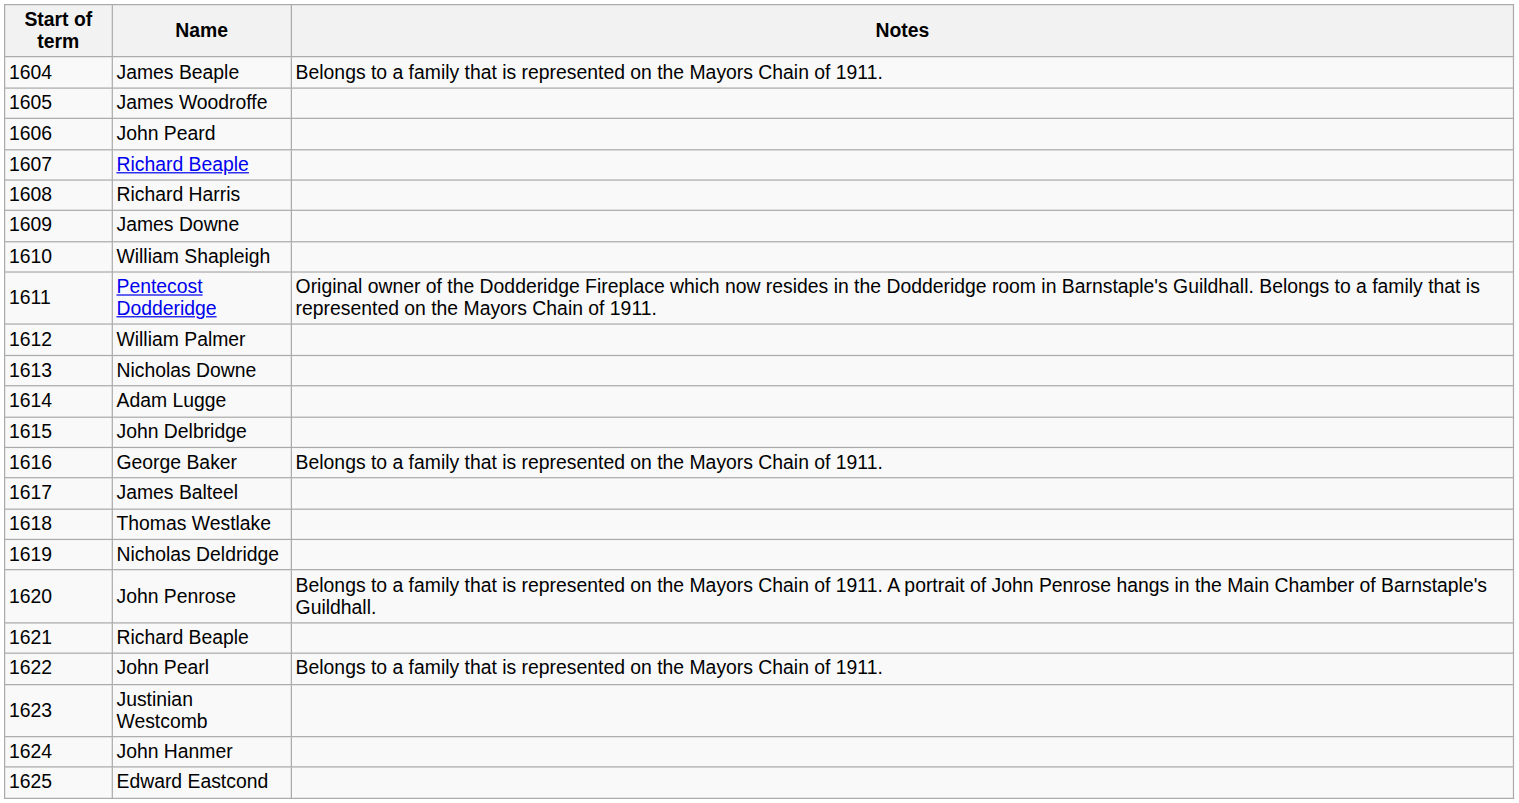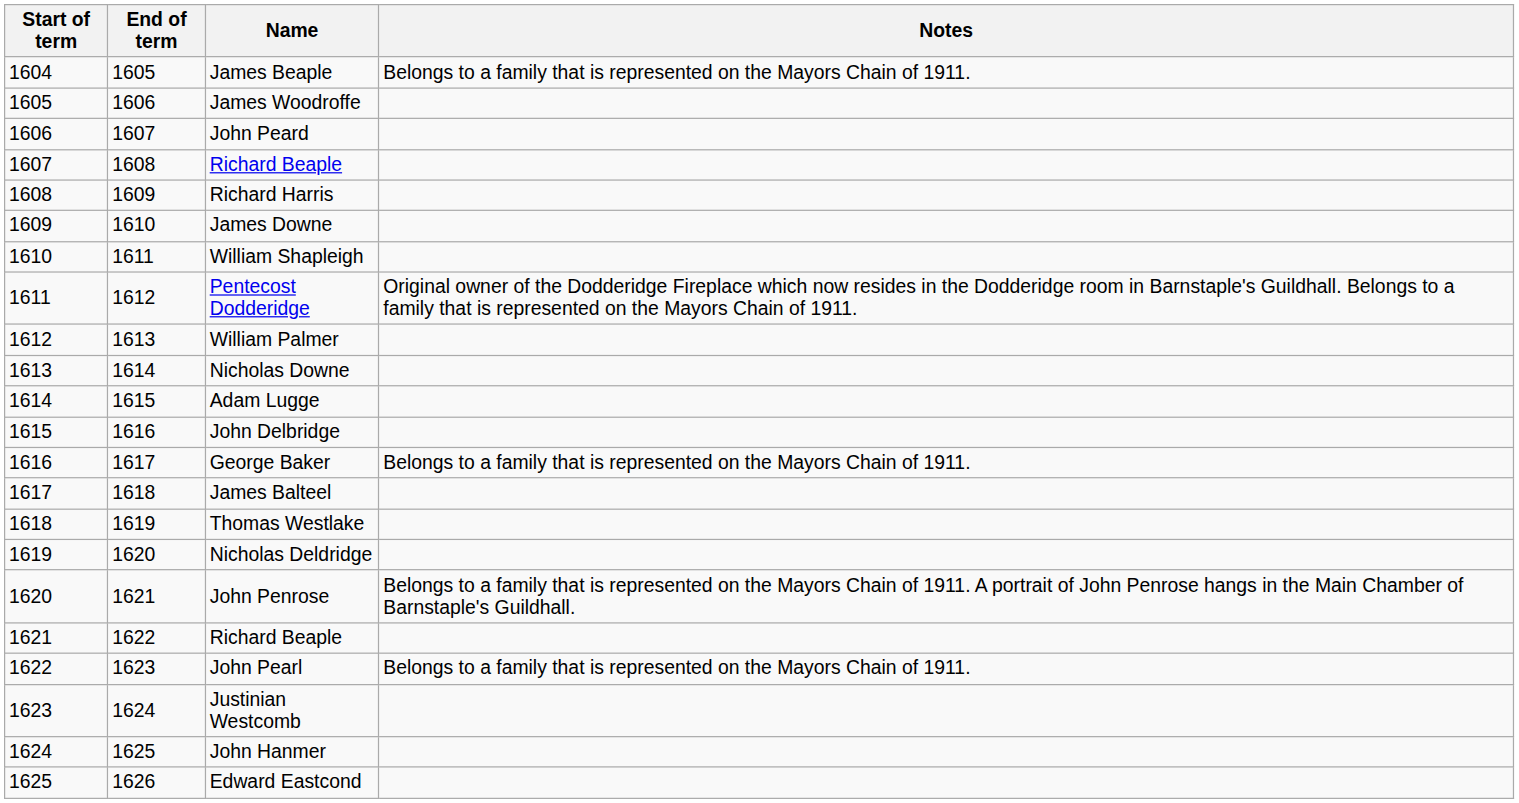+ column: End of term | 1605 | 1606 | 1607 | 1608 | 1609 | 1610 | 1611 | 1612 | 1613 | 1614 | 1615 | 1616 | 1617 | 1618 | 1619 | 1620 | 1621 | 1622 | 1623 | 1624 | 1625 | 1626
